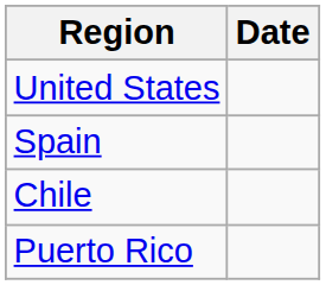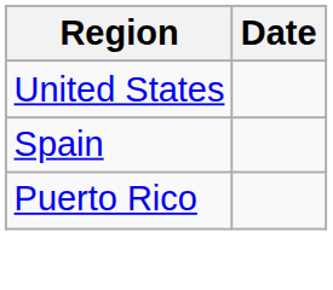- row: Chile
